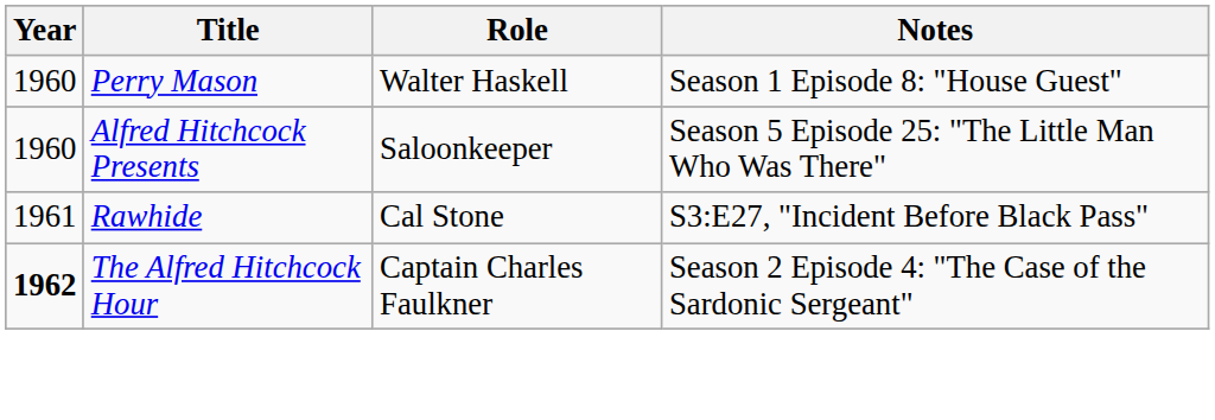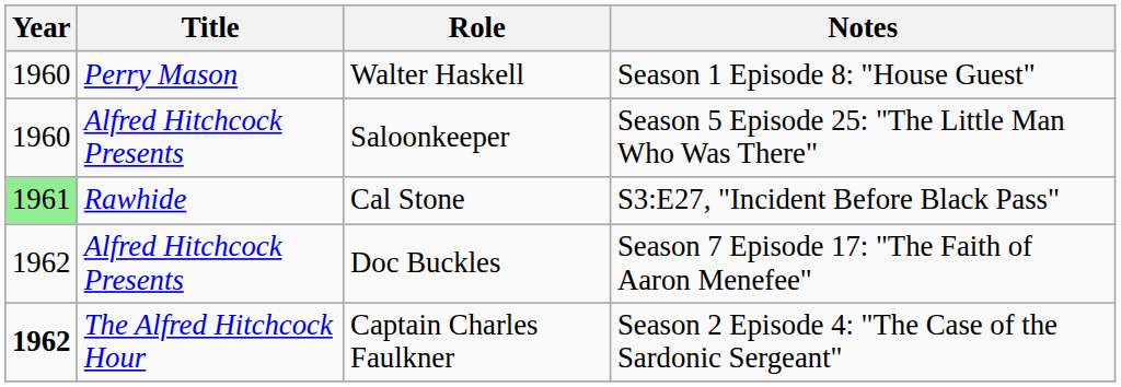Cal Stone | Year: no background -> lightgreen background
+ row: 1962 | Alfred Hitchcock Presents | Doc Buckles | Season 7 Episode 17: "The Faith of Aaron Menefee"
